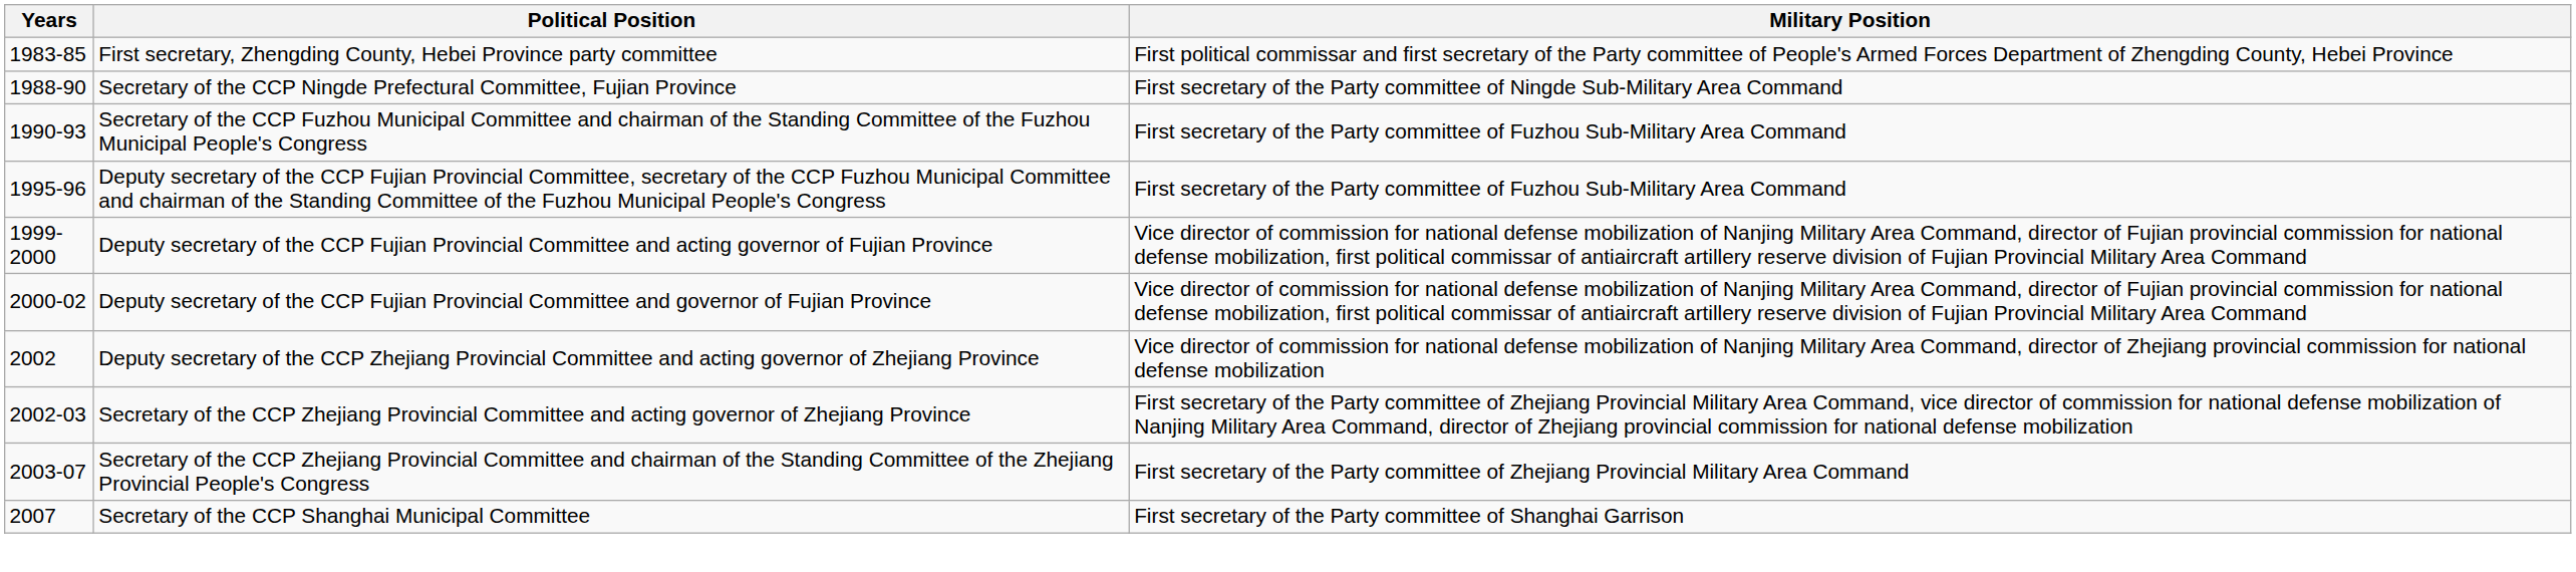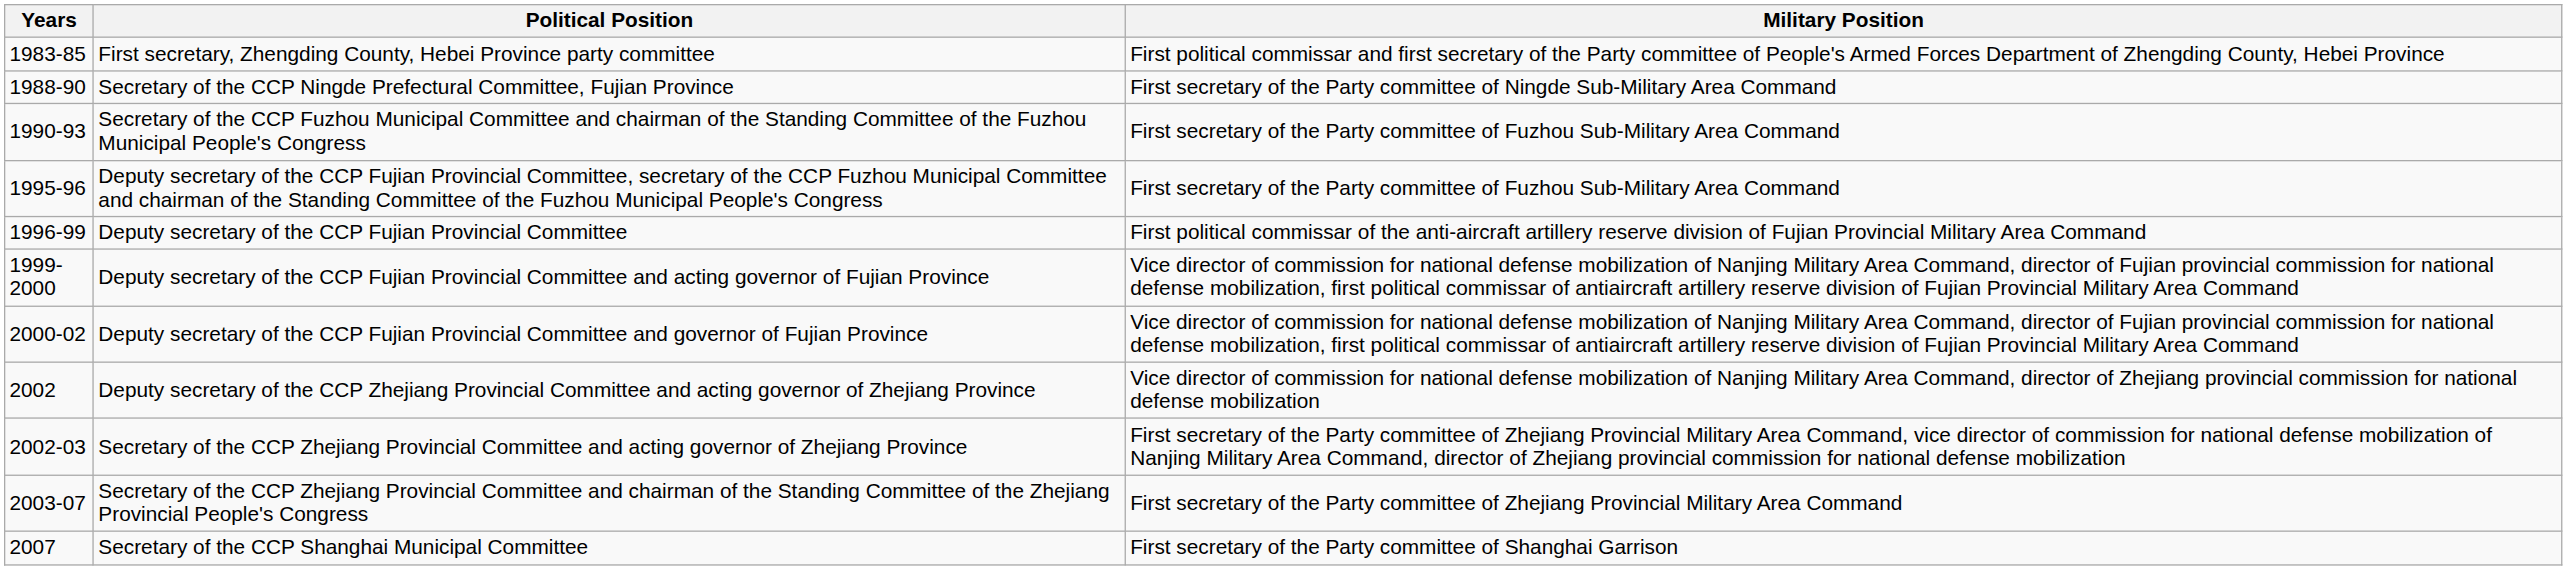+ row: 1996-99 | Deputy secretary of the CCP Fujian Provincial Committee | First political commissar of the anti-aircraft artillery reserve division of Fujian Provincial Military Area Command
